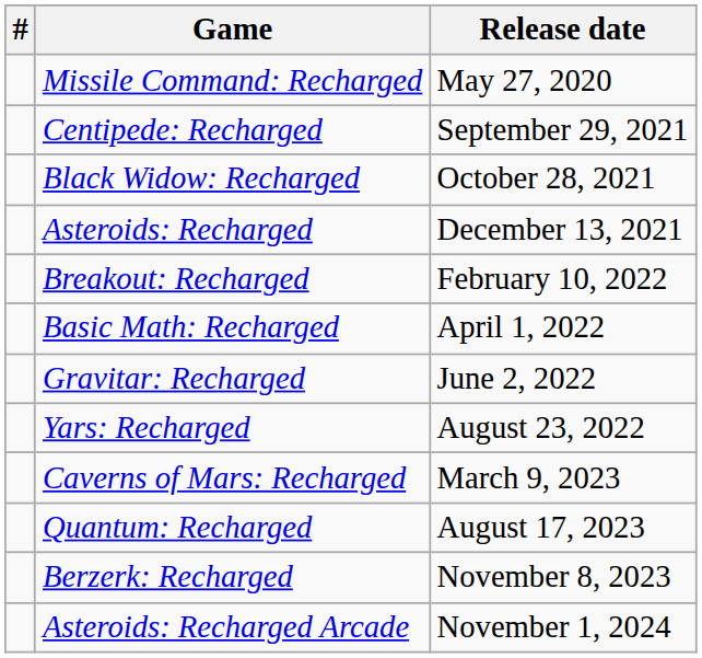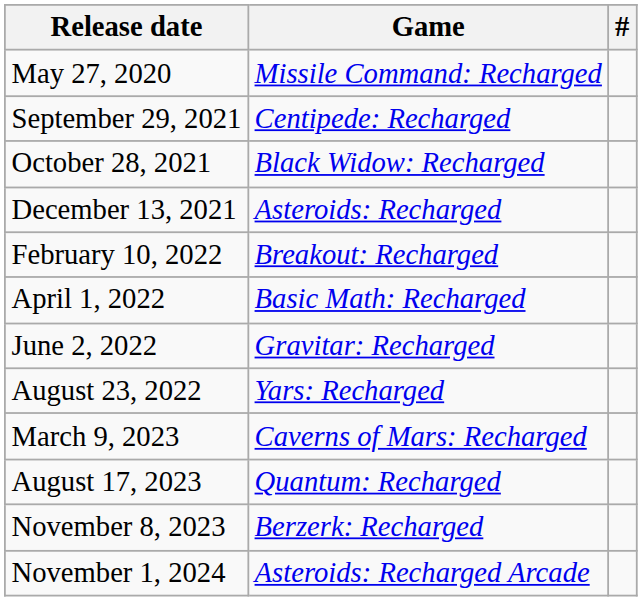columns swapped: # <-> Release date
